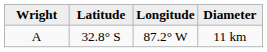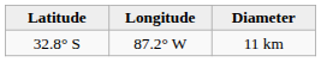- column: Wright | A
